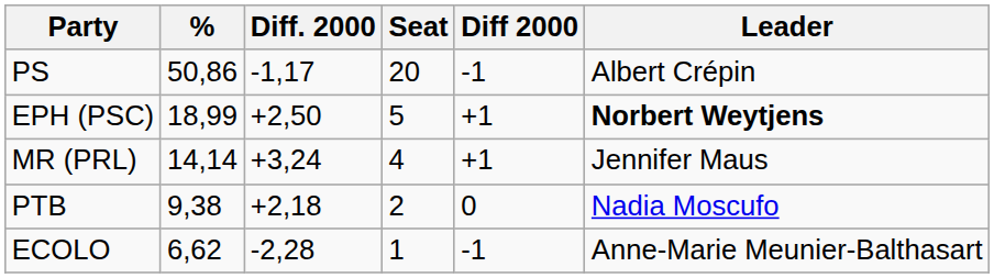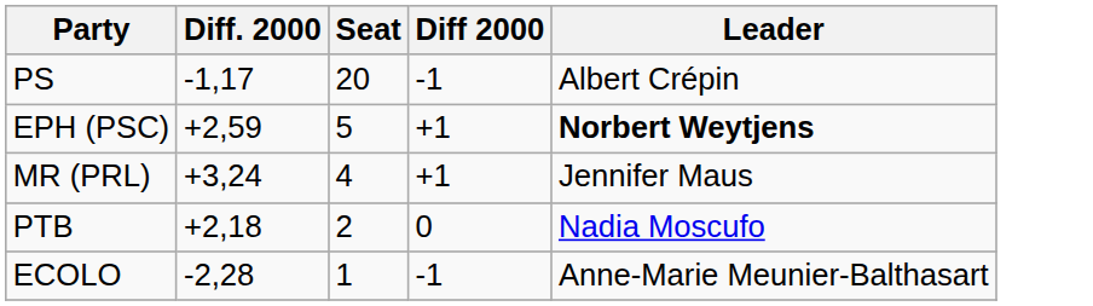- column: % | 50,86 | 18,99 | 14,14 | 9,38 | 6,62
EPH (PSC) | Diff. 2000: +2,50 -> +2,59
